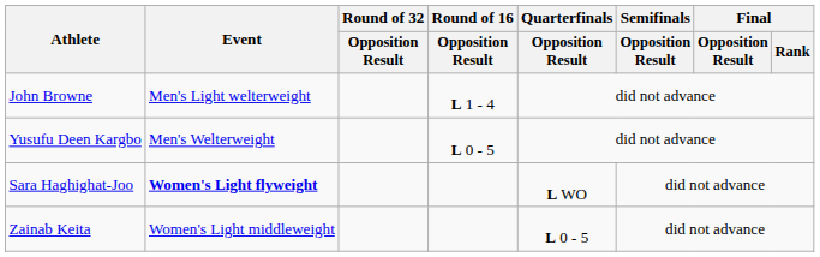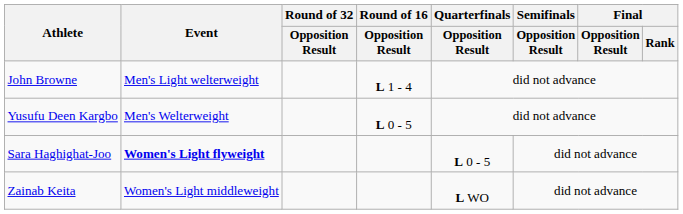Sara Haghighat-Joo | Quarterfinals / Opposition Result: L WO -> L 0 - 5
Zainab Keita | Quarterfinals / Opposition Result: L 0 - 5 -> L WO
